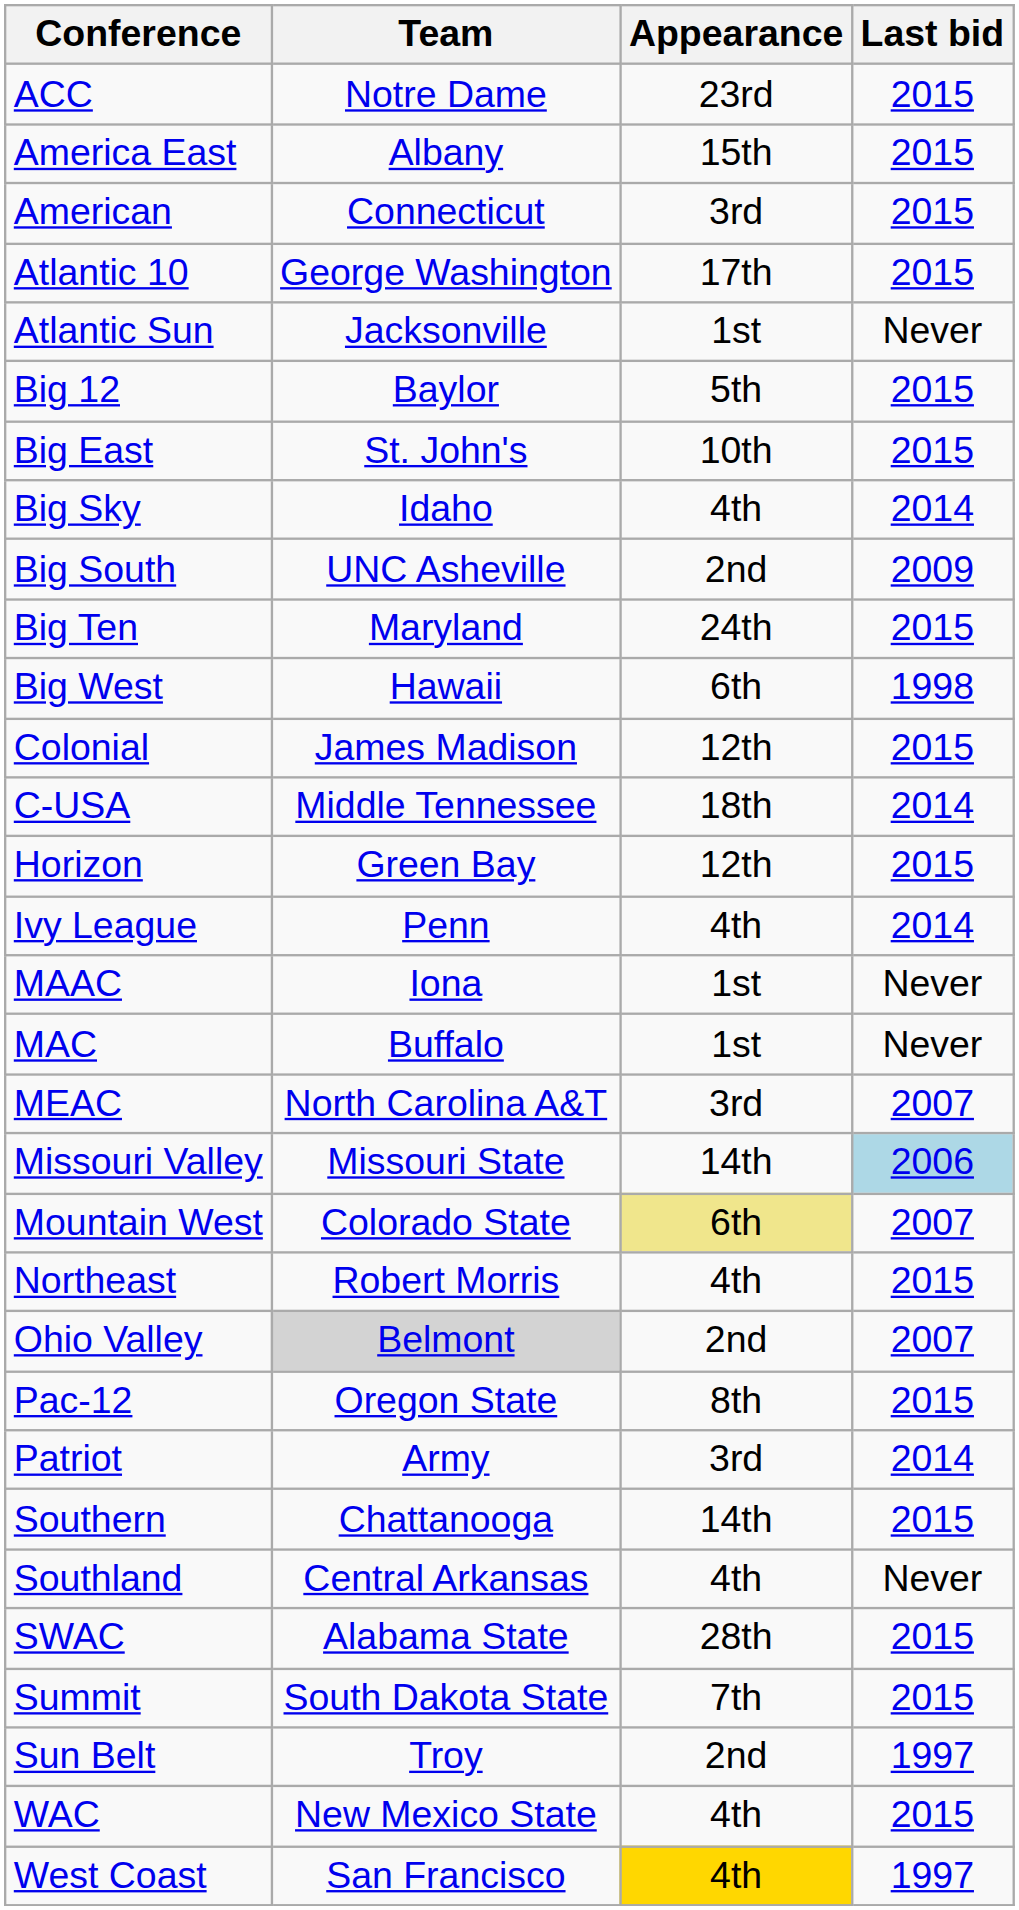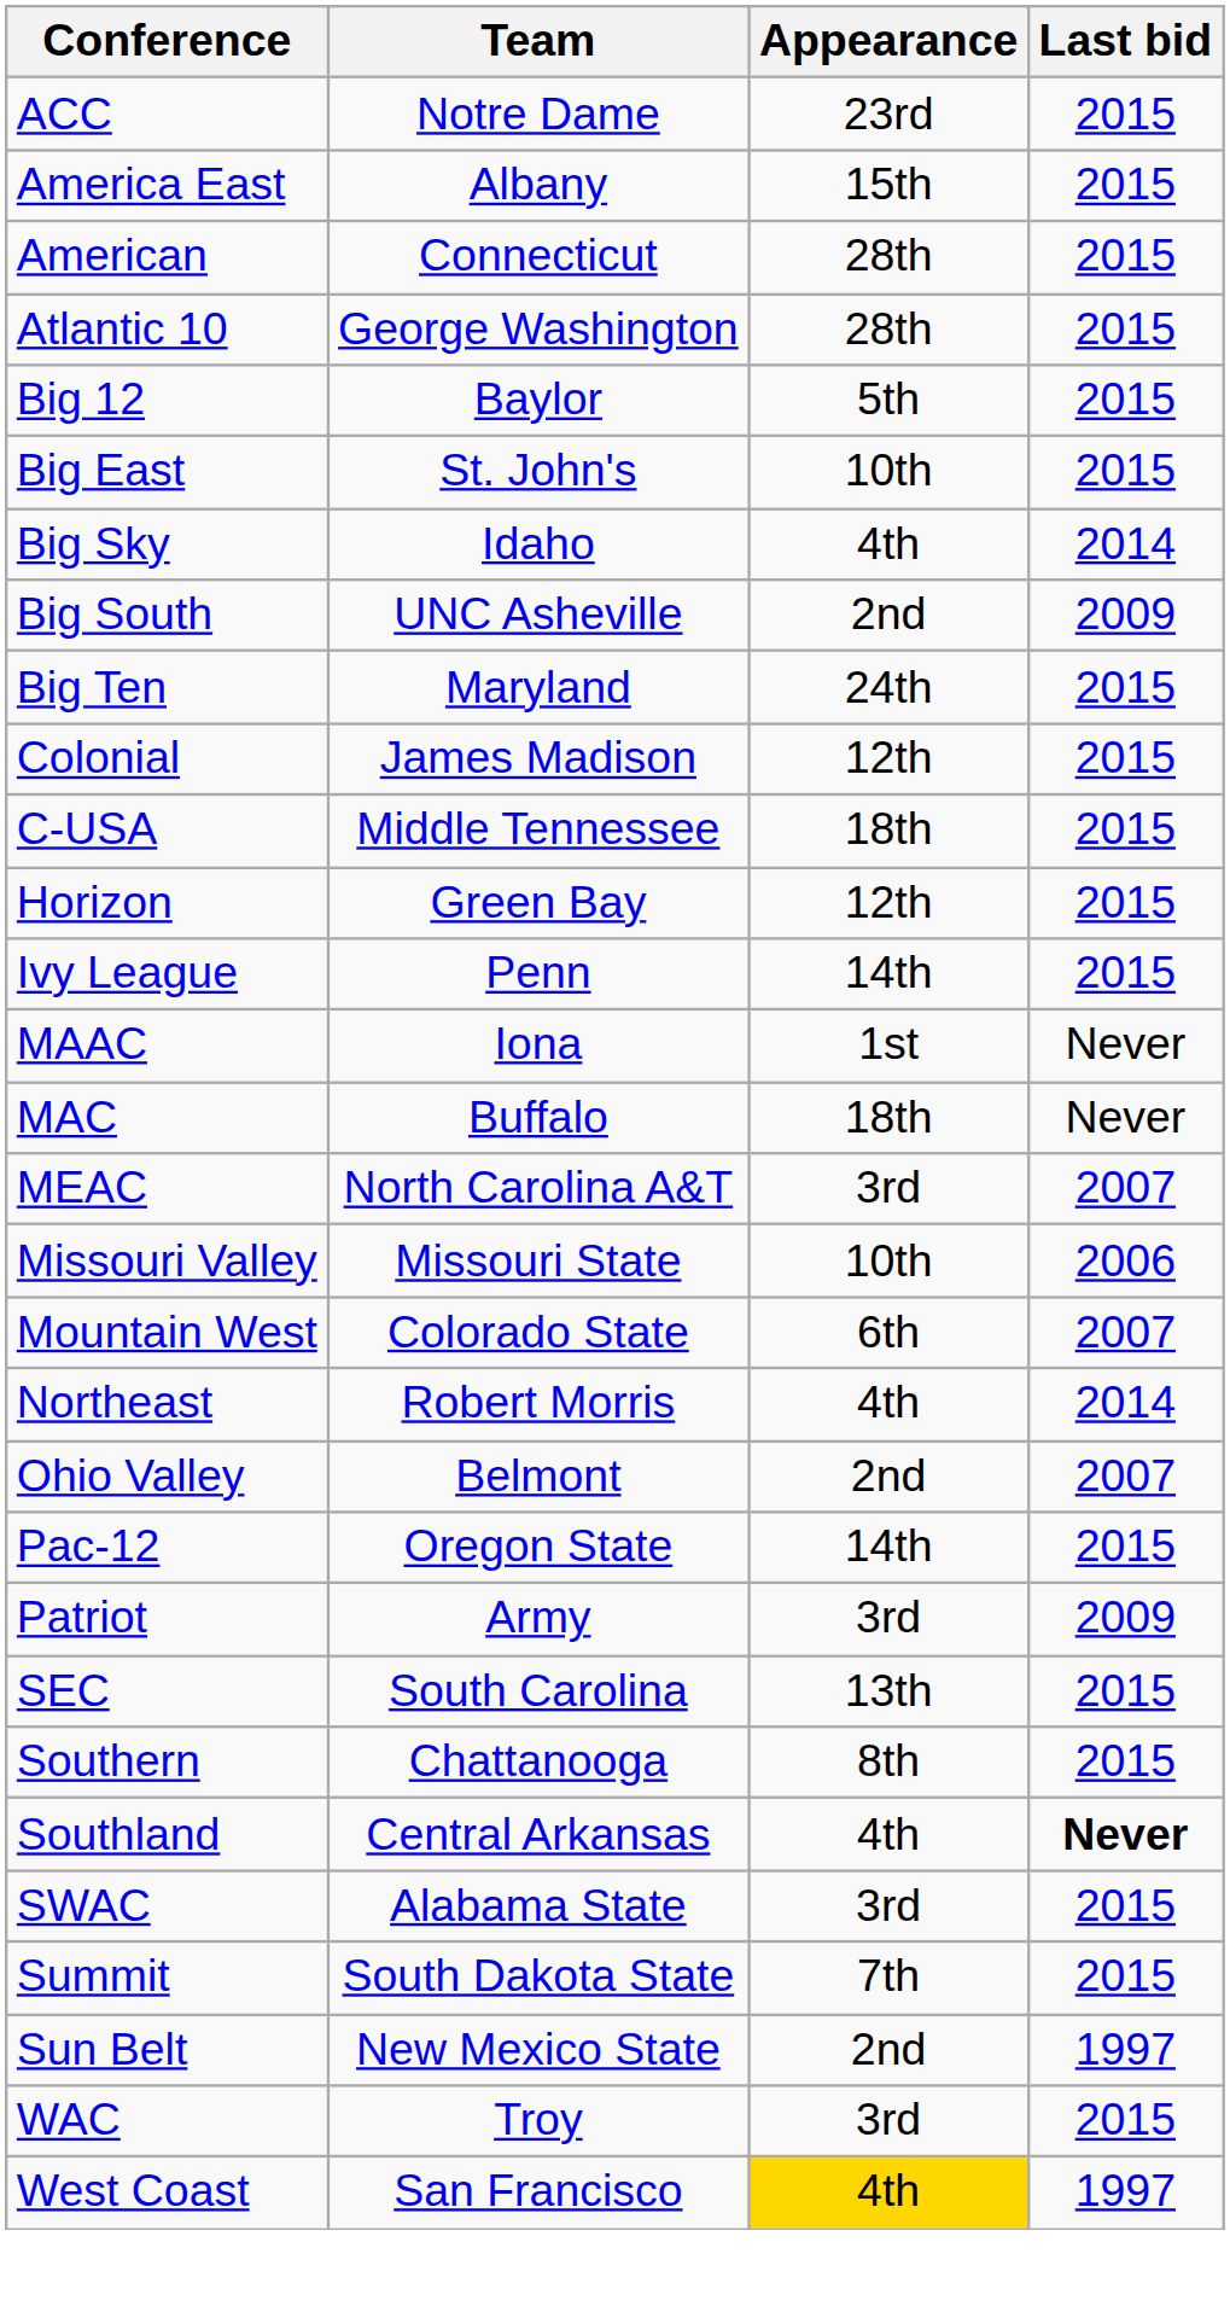American | Appearance: 3rd -> 28th
Atlantic 10 | Appearance: 17th -> 28th
- row: Atlantic Sun | Jacksonville | 1st | Never
- row: Big West | Hawaii | 6th | 1998
C-USA | Last bid: 2014 -> 2015
Ivy League | Appearance: 4th -> 14th
Ivy League | Last bid: 2014 -> 2015
MAC | Appearance: 1st -> 18th
Missouri Valley | Appearance: 14th -> 10th
Missouri Valley | Last bid: lightblue background -> no background
Mountain West | Appearance: khaki background -> no background
Northeast | Last bid: 2015 -> 2014
Ohio Valley | Team: lightgrey background -> no background
Pac-12 | Appearance: 8th -> 14th
Patriot | Last bid: 2014 -> 2009
+ row: SEC | South Carolina | 13th | 2015
Southern | Appearance: 14th -> 8th
Southland | Last bid: normal -> bold
SWAC | Appearance: 28th -> 3rd
Sun Belt | Team: Troy -> New Mexico State
WAC | Team: New Mexico State -> Troy
WAC | Appearance: 4th -> 3rd
